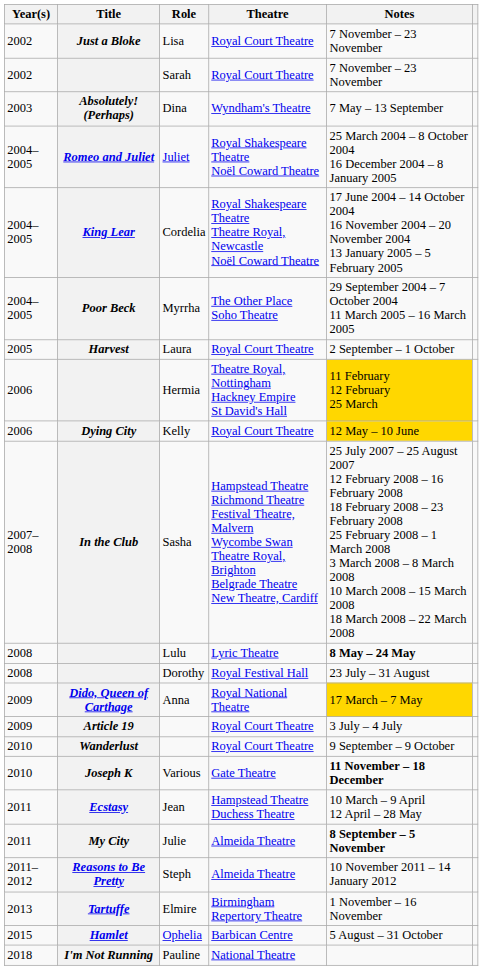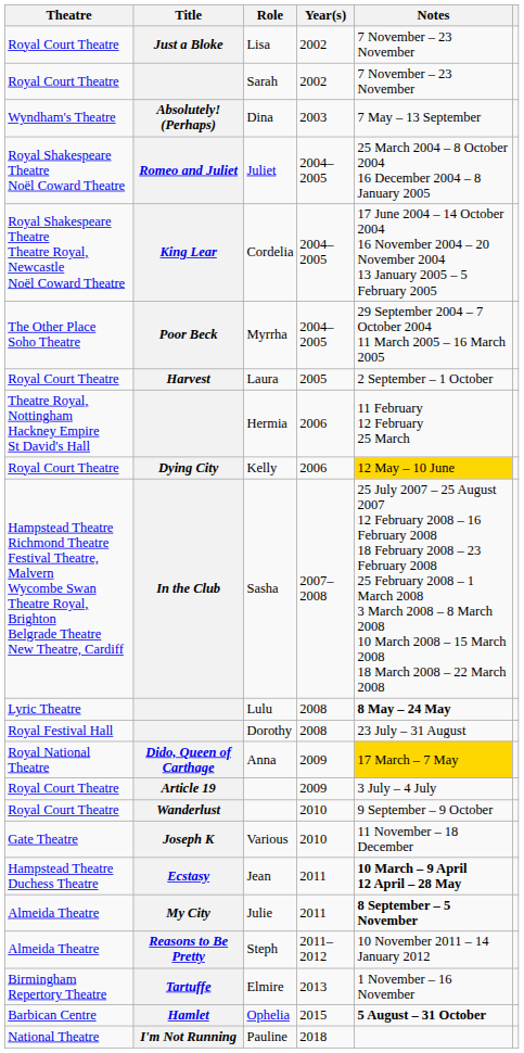columns swapped: Year(s) <-> Theatre
Hermia | Notes: gold background -> no background
Various | Notes: bold -> normal
Jean | Notes: normal -> bold
Ophelia | Notes: normal -> bold
